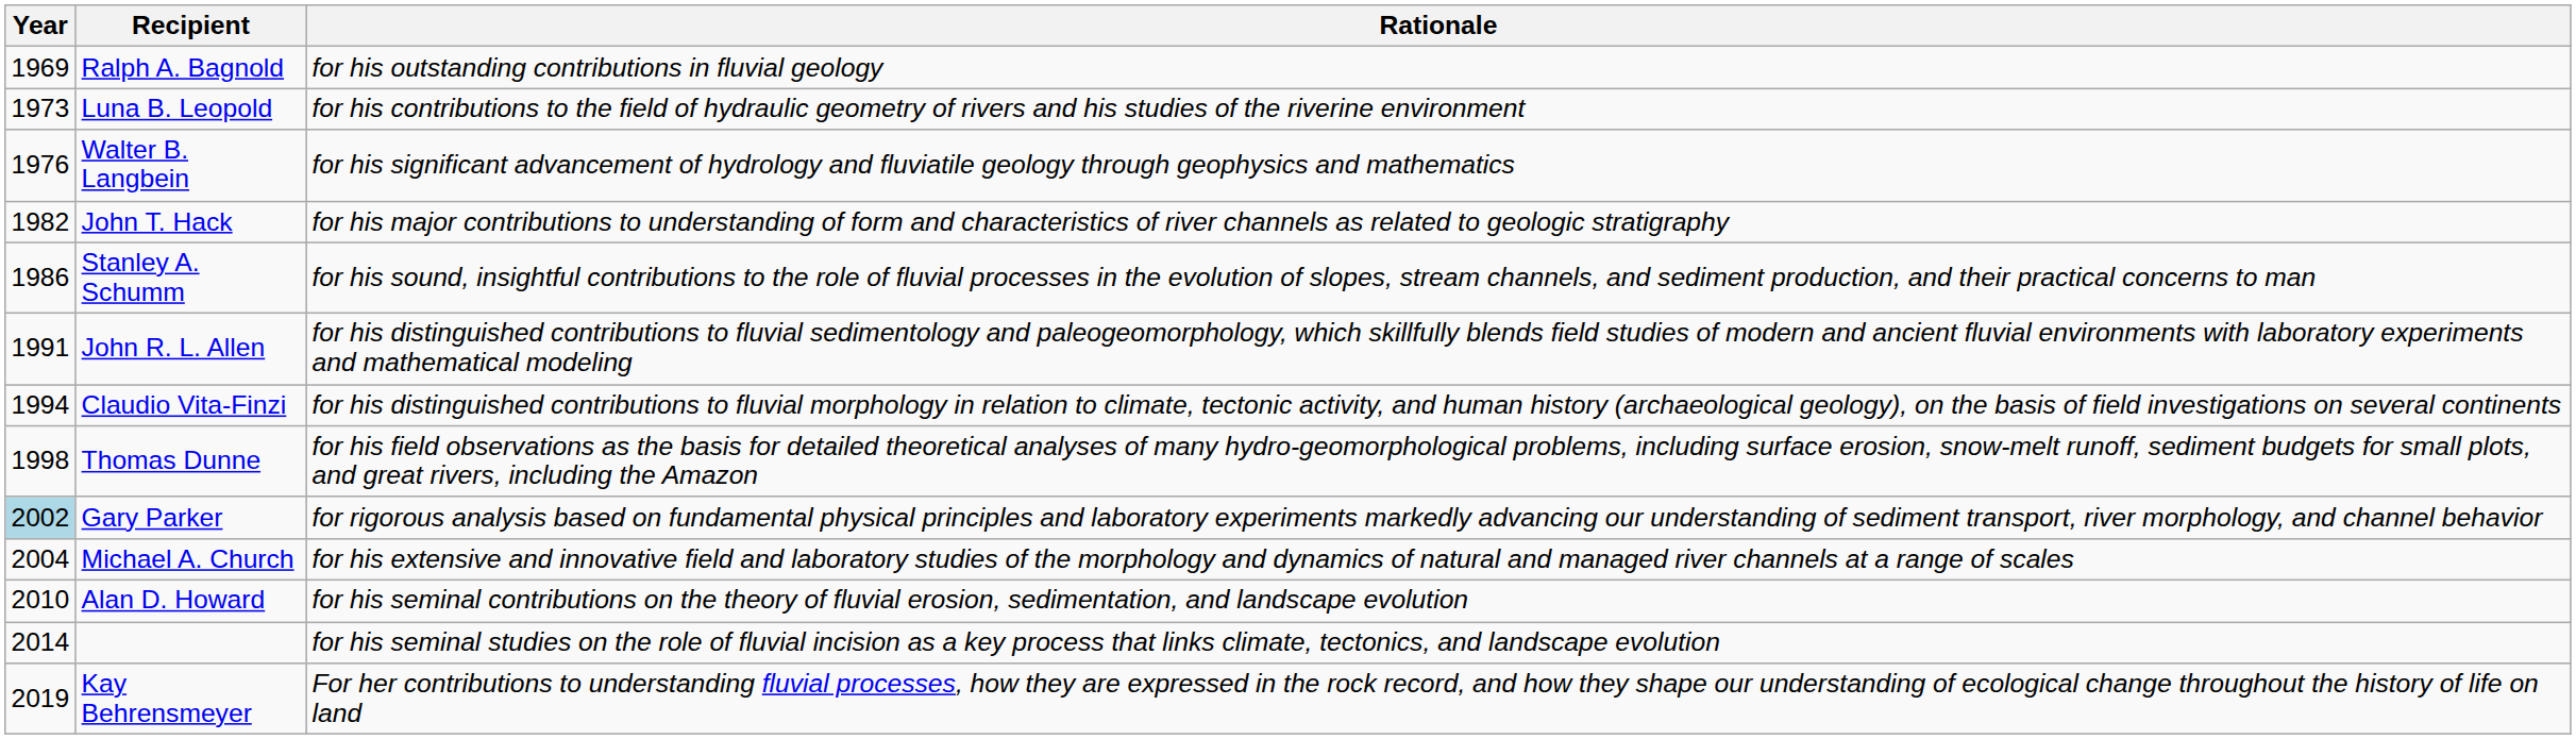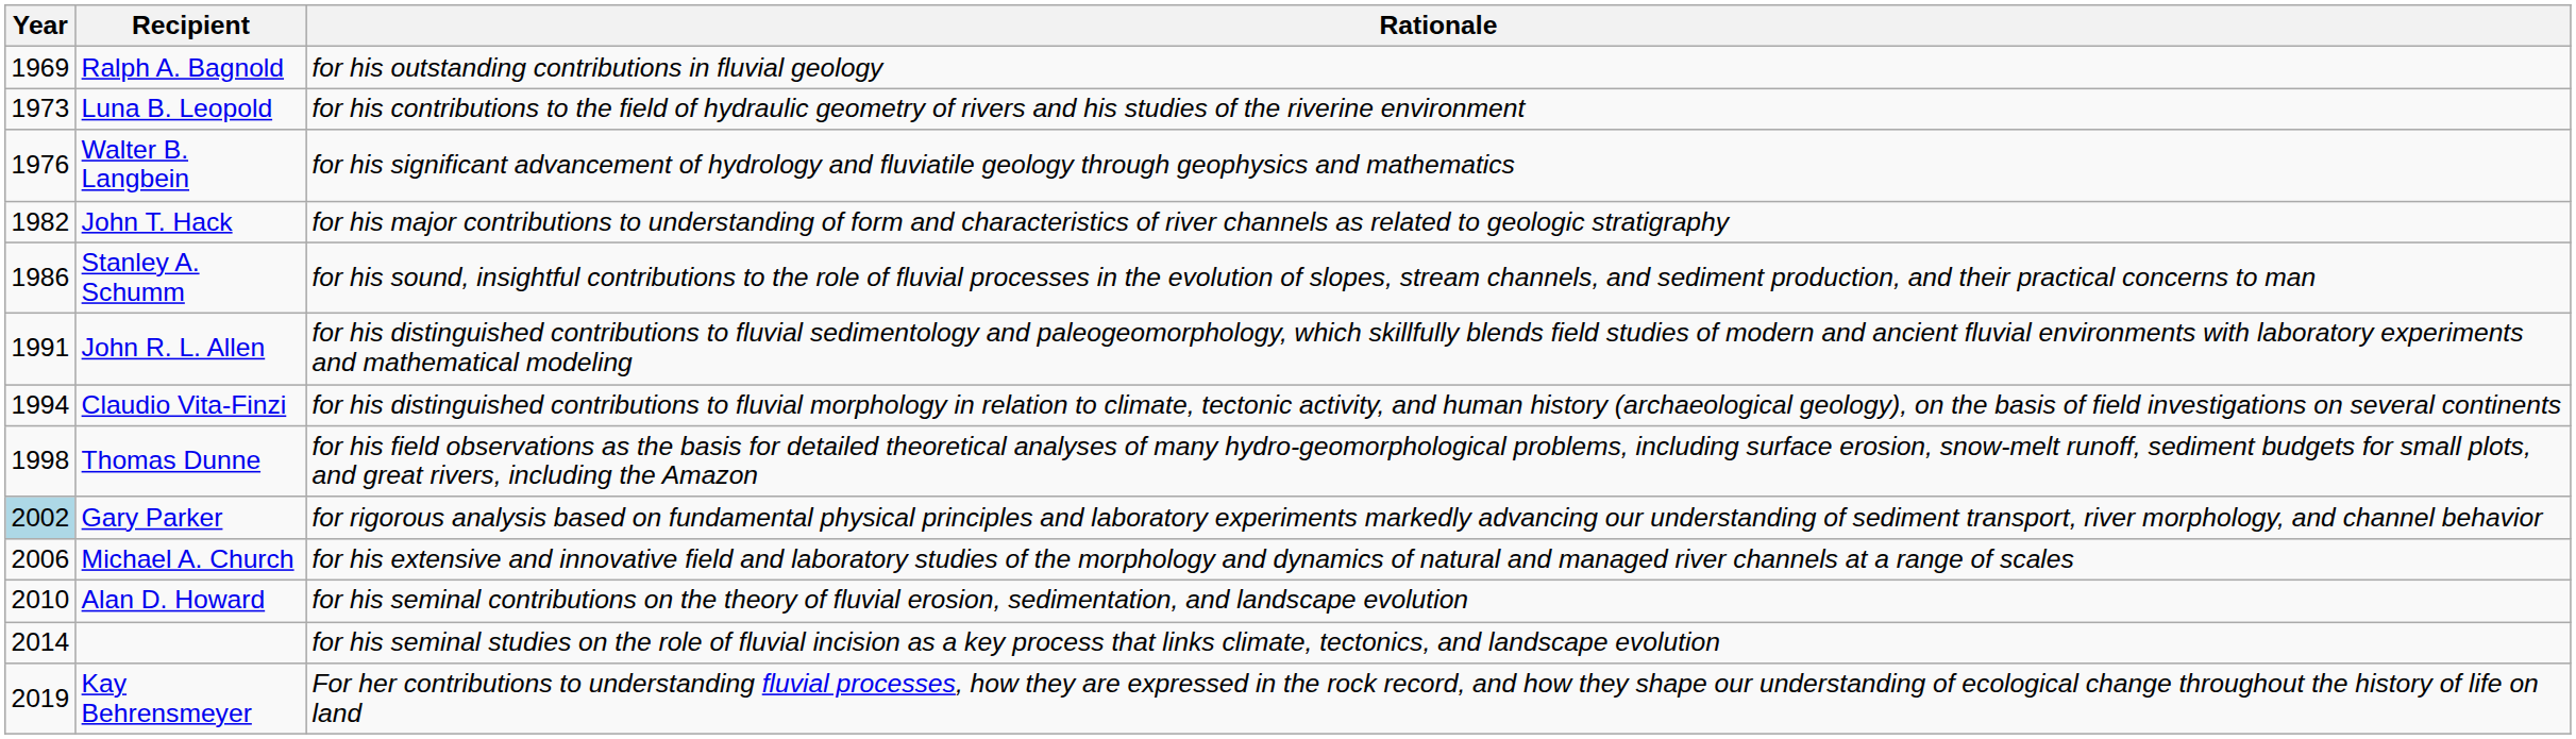Michael A. Church | Year: 2004 -> 2006
